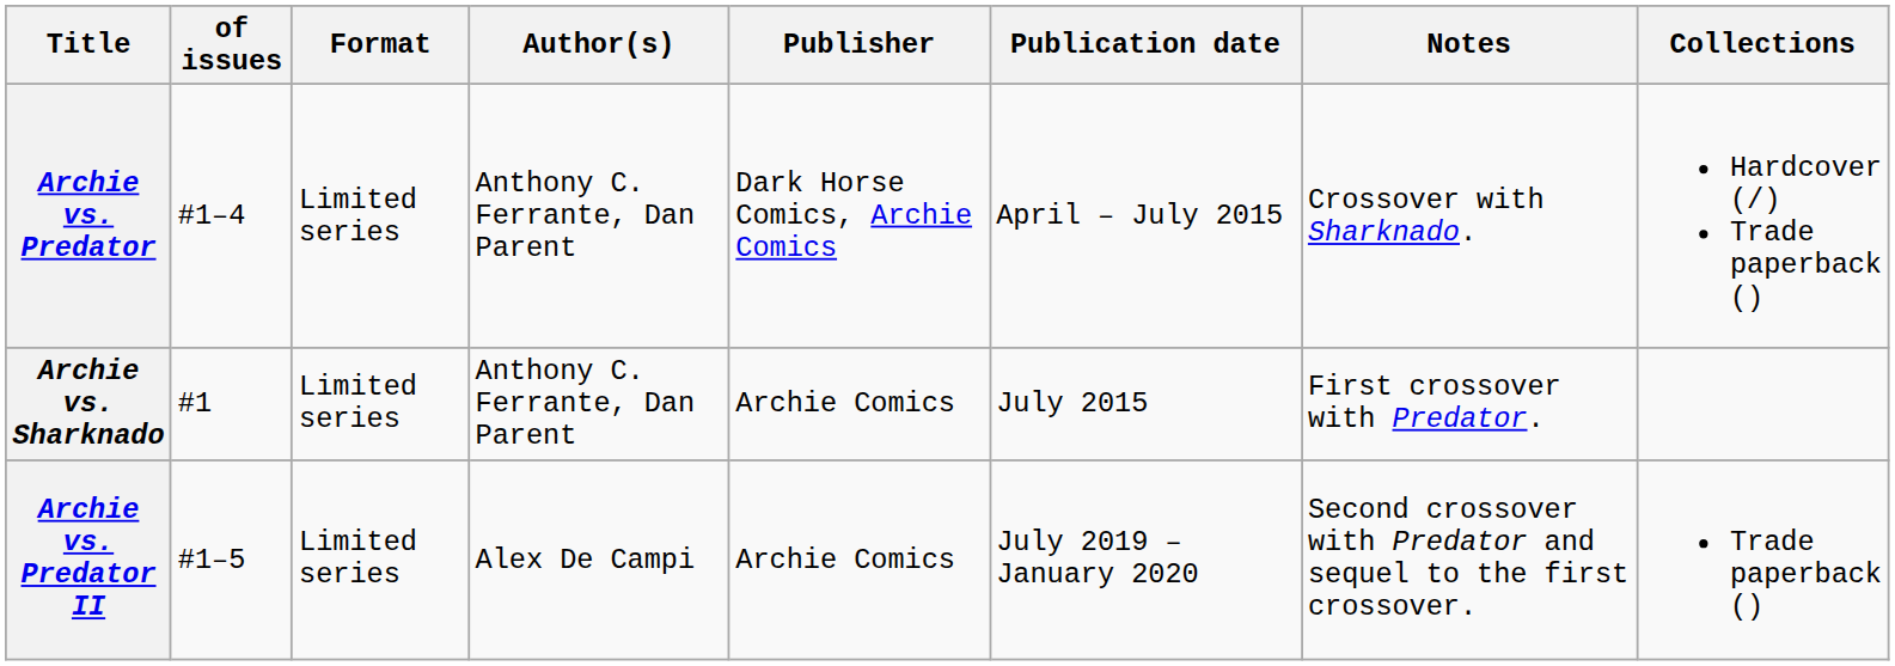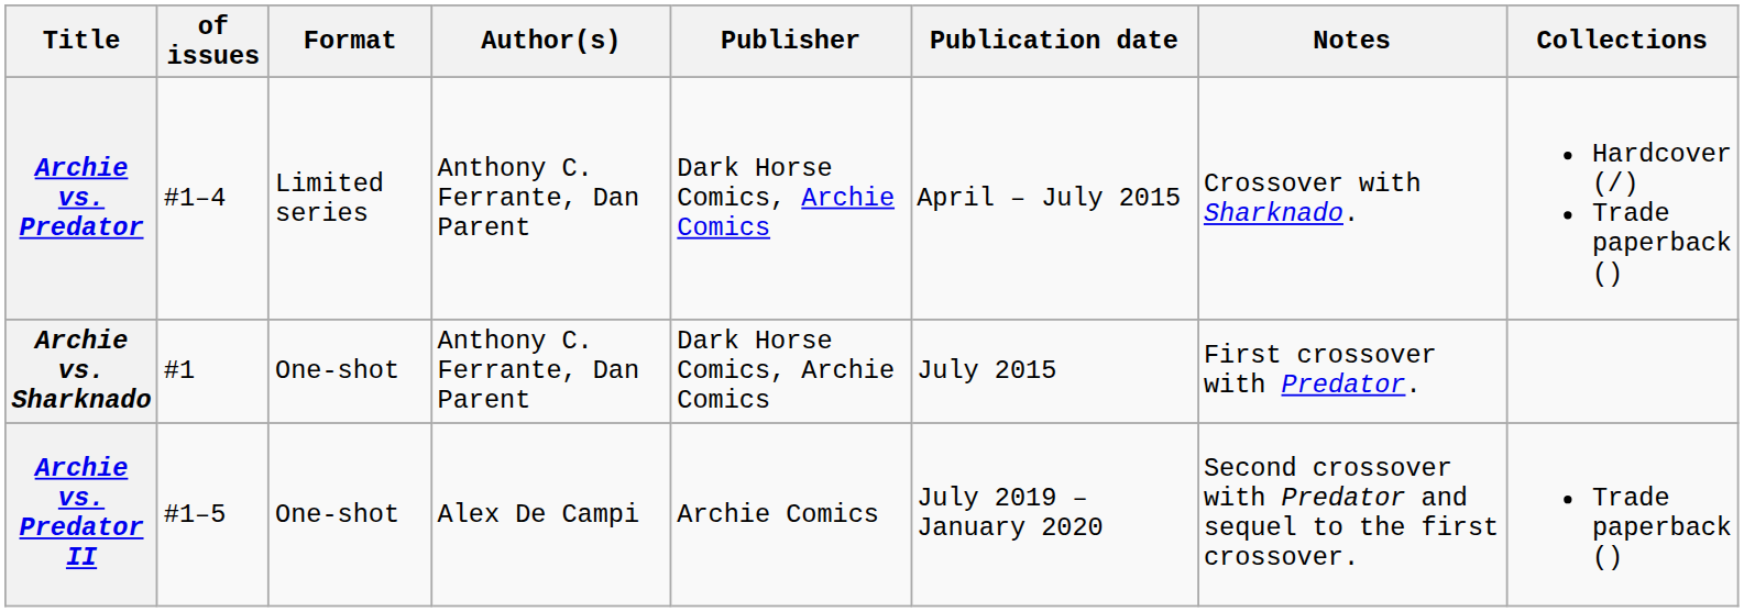Archie vs. Sharknado | Format: Limited series -> One-shot
Archie vs. Sharknado | Publisher: Archie Comics -> Dark Horse Comics, Archie Comics
Archie vs. Predator II | Format: Limited series -> One-shot
